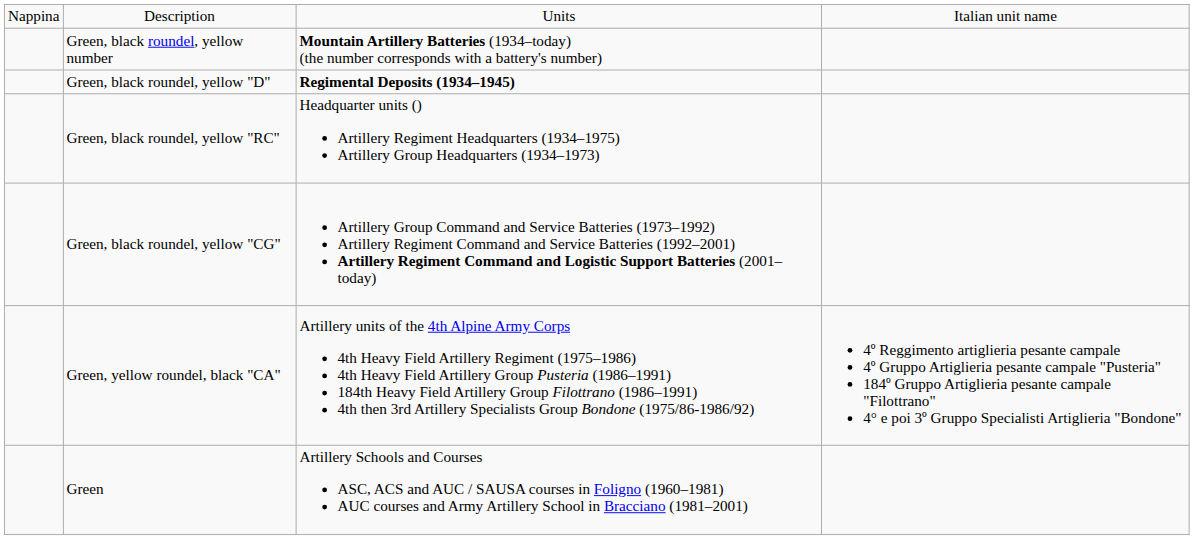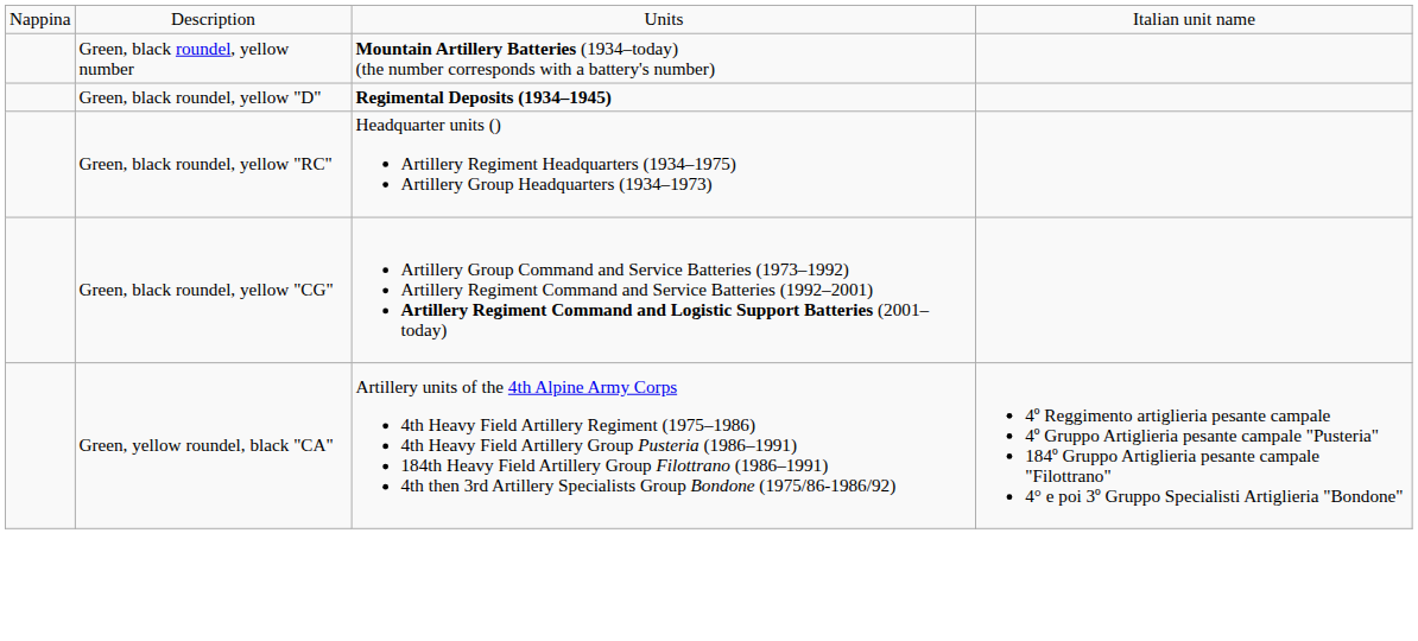- row: Green | Artillery Schools and Courses ASC, ACS and AUC / SAUSA courses in Foligno (1960–1981) AUC courses and Army Artillery School in Bracciano (1981–2001)
